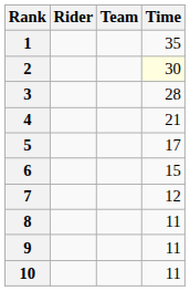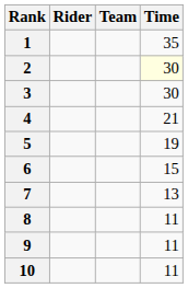3 | Time: 28 -> 30
5 | Time: 17 -> 19
7 | Time: 12 -> 13
